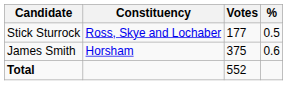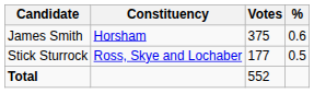rows swapped: James Smith <-> Stick Sturrock
